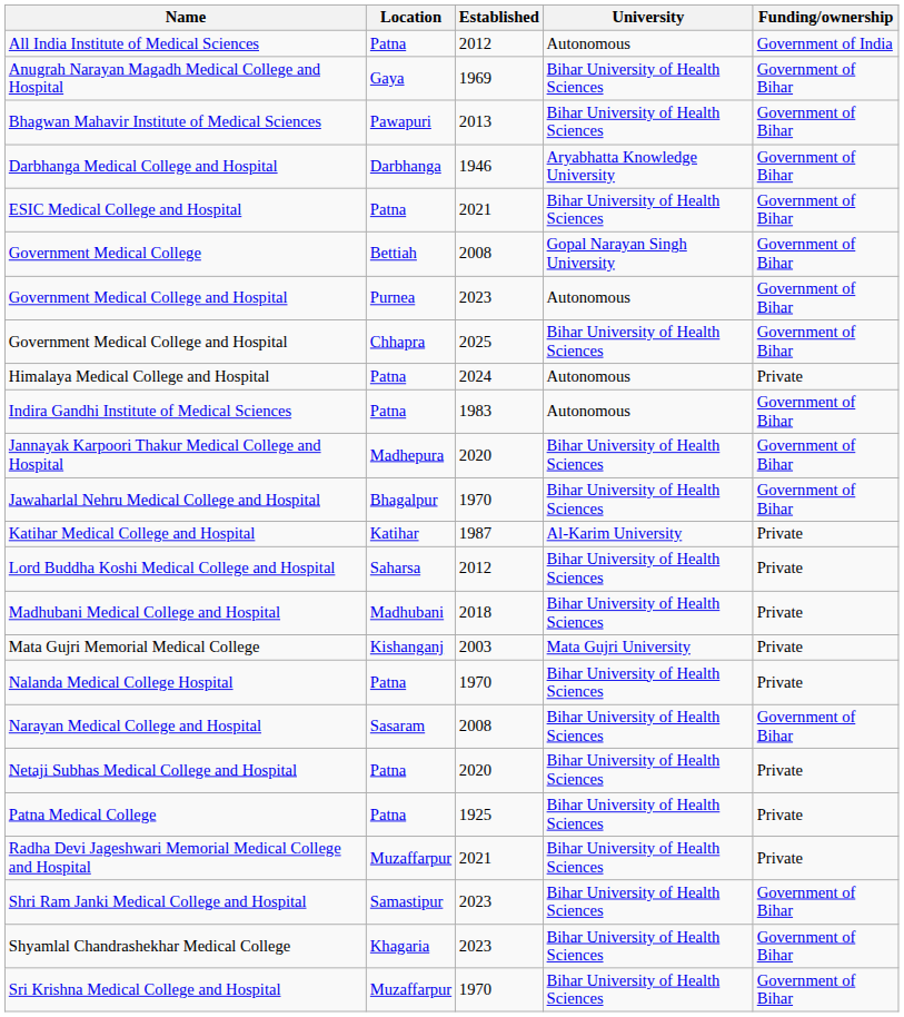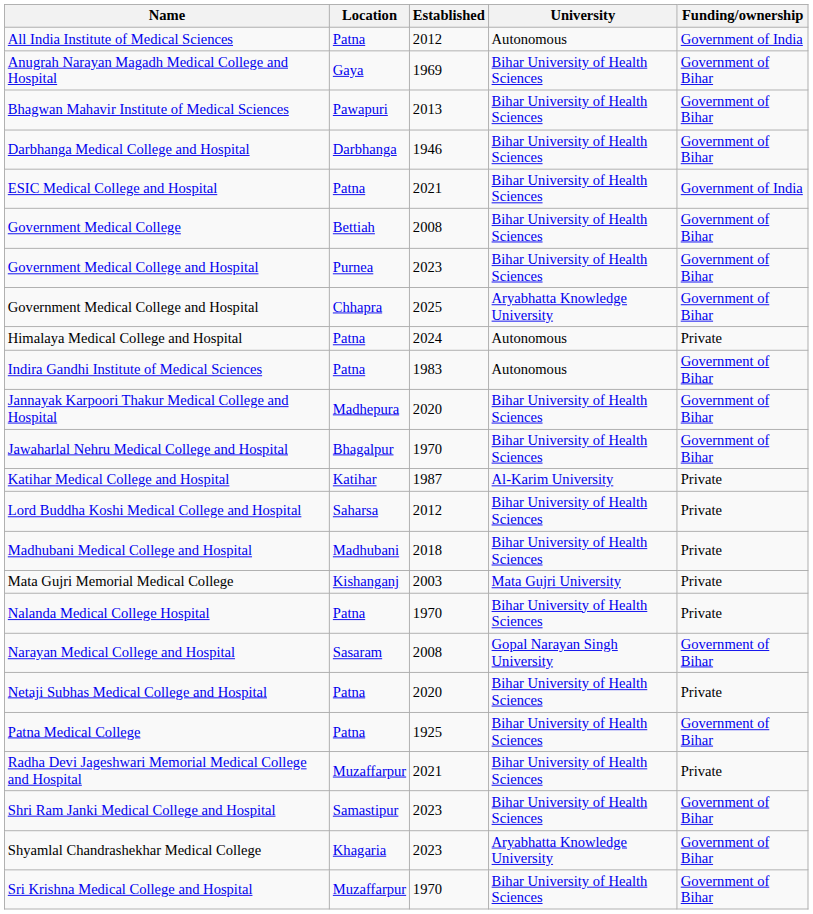Darbhanga Medical College and Hospital | University: Aryabhatta Knowledge University -> Bihar University of Health Sciences
ESIC Medical College and Hospital | Funding/ownership: Government of Bihar -> Government of India
Government Medical College | University: Gopal Narayan Singh University -> Bihar University of Health Sciences
Government Medical College and Hospital / Purnea | University: Autonomous -> Bihar University of Health Sciences
Government Medical College and Hospital / Chhapra | University: Bihar University of Health Sciences -> Aryabhatta Knowledge University
Narayan Medical College and Hospital | University: Bihar University of Health Sciences -> Gopal Narayan Singh University
Patna Medical College | Funding/ownership: Private -> Government of Bihar
Shyamlal Chandrashekhar Medical College | University: Bihar University of Health Sciences -> Aryabhatta Knowledge University
